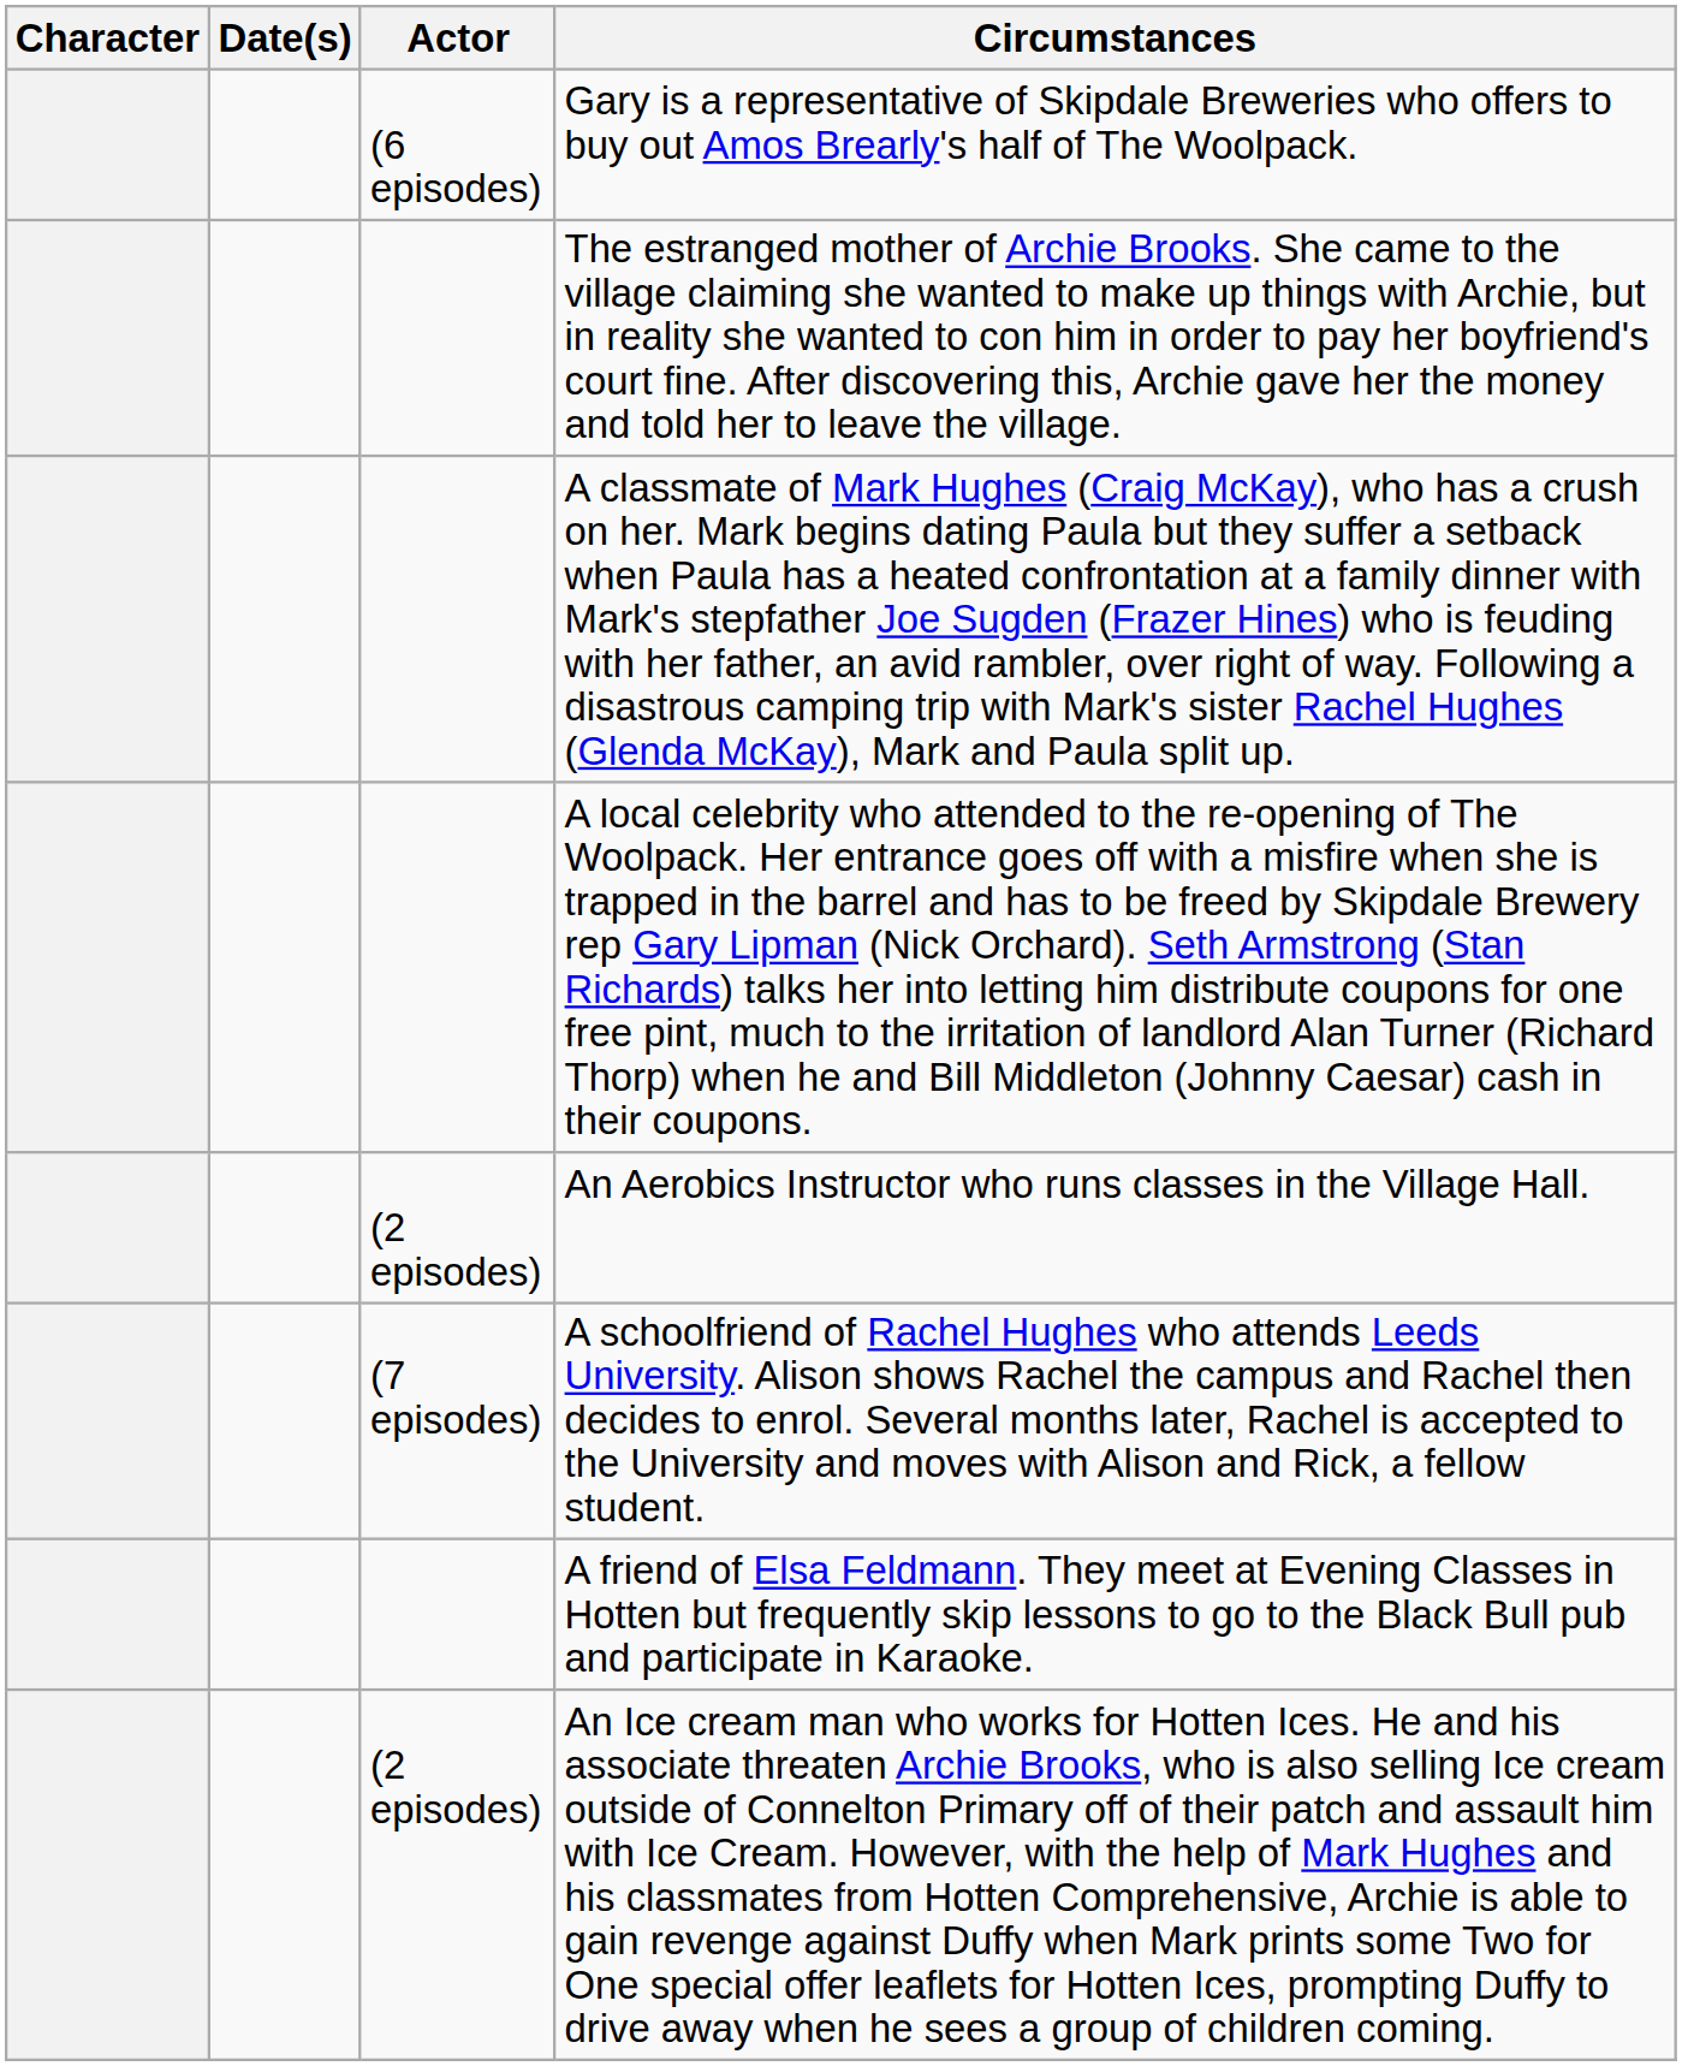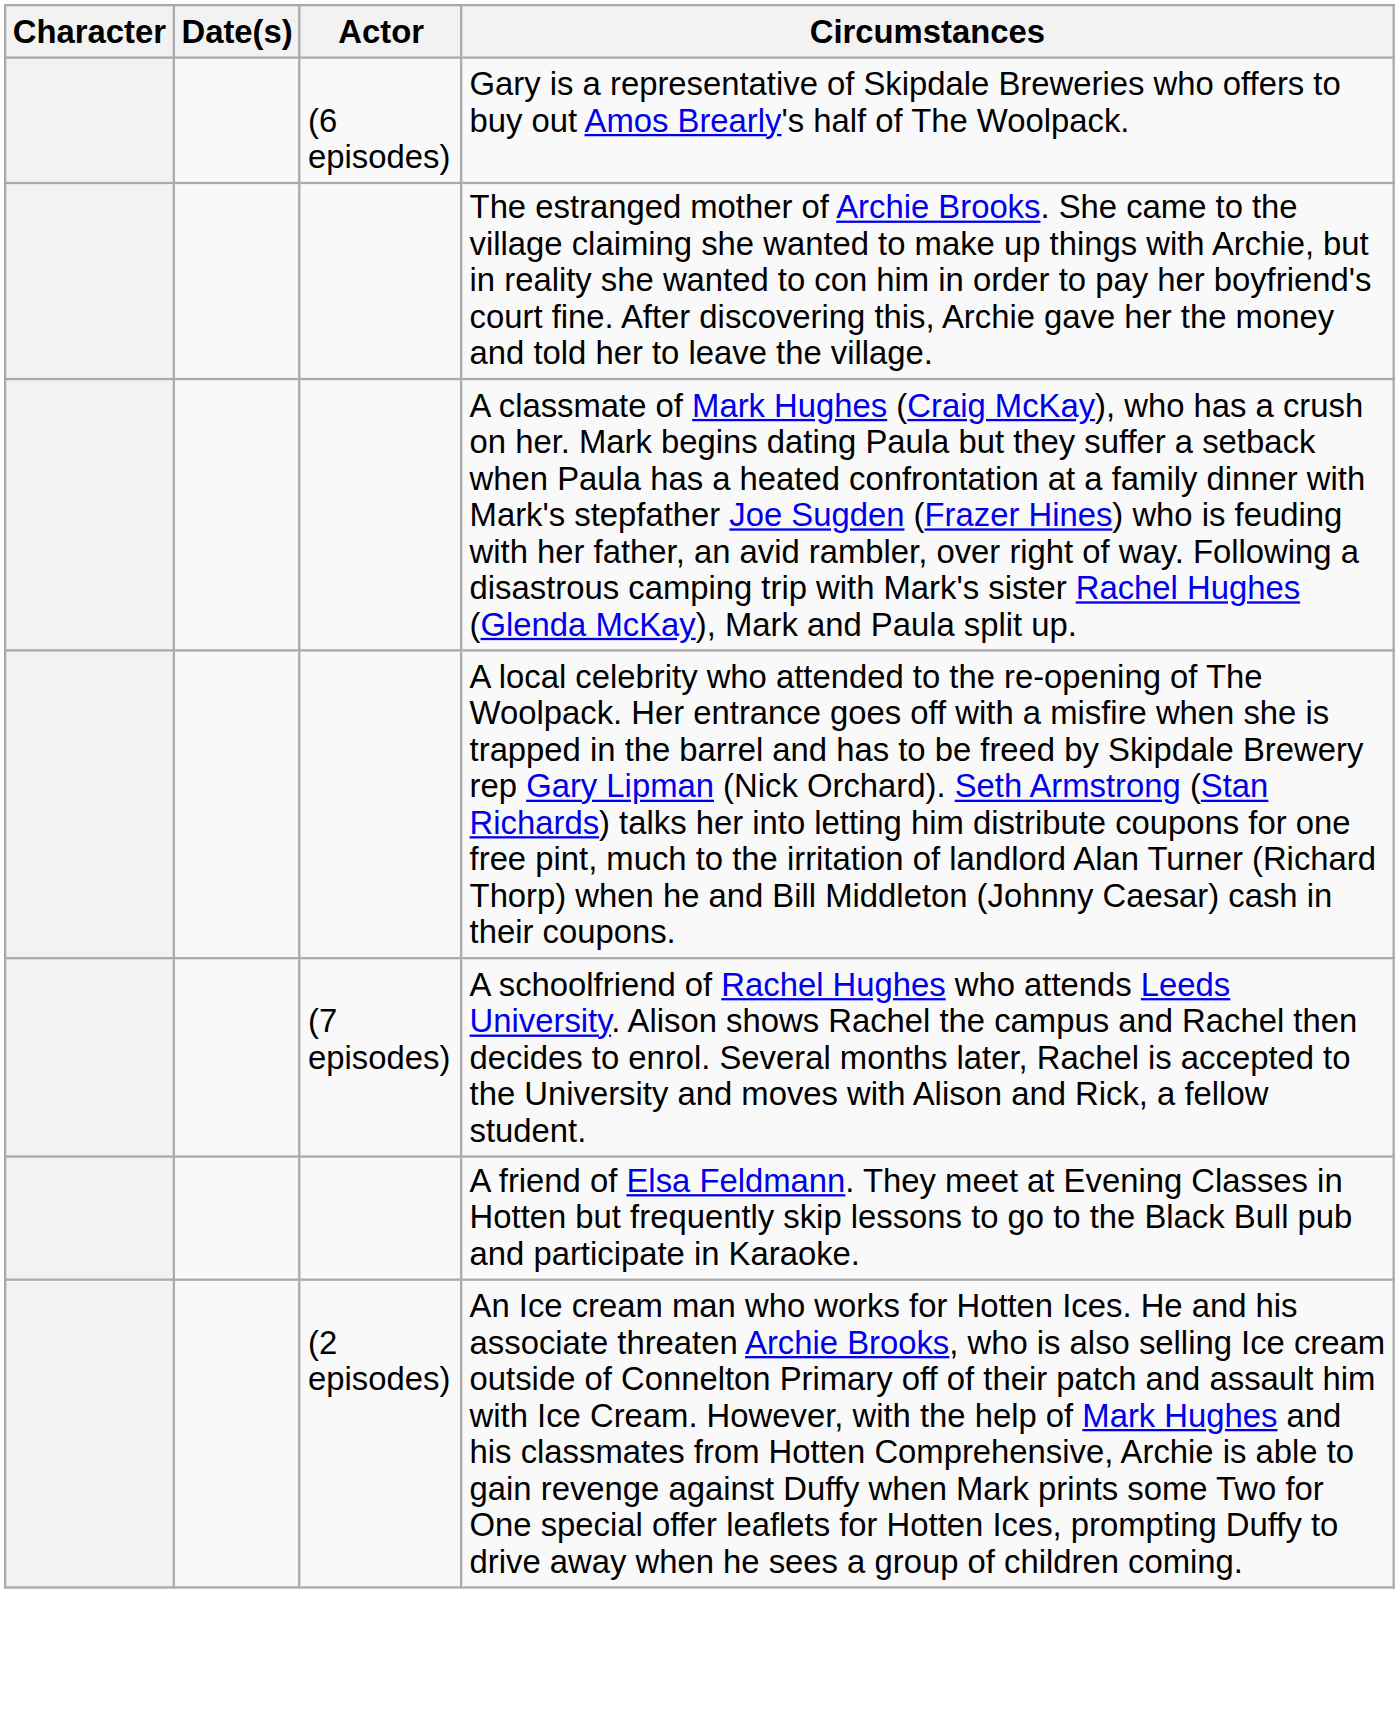- row: (2 episodes) | An Aerobics Instructor who runs classes in the Village Hall.
